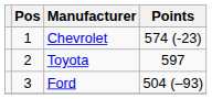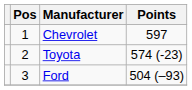Chevrolet | Points: 574 (-23) -> 597
Toyota | Points: 597 -> 574 (-23)
